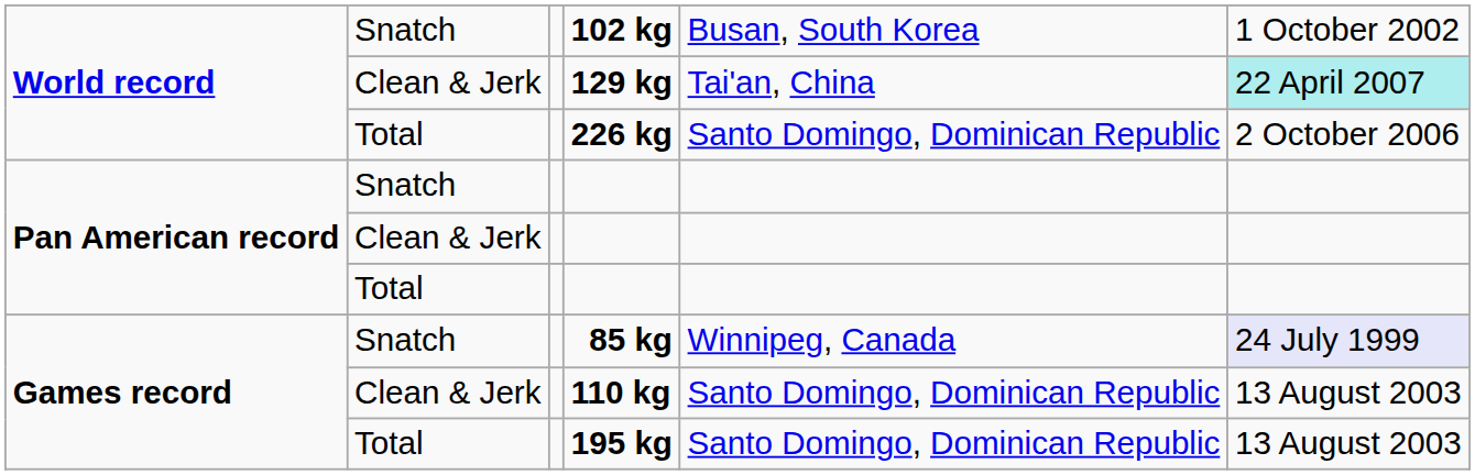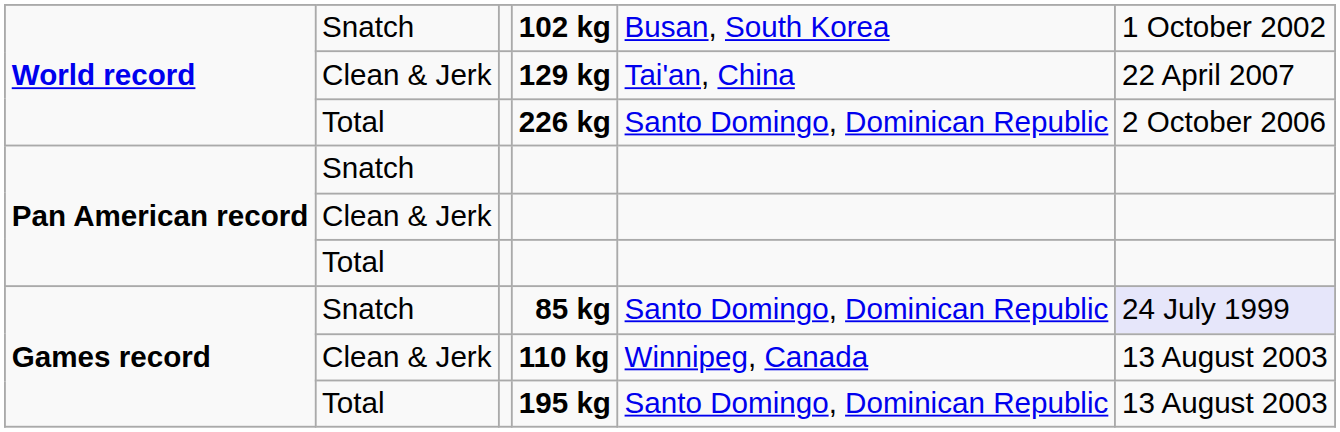129 kg | column 6: paleturquoise background -> no background
85 kg | column 5: Winnipeg, Canada -> Santo Domingo, Dominican Republic
110 kg | column 5: Santo Domingo, Dominican Republic -> Winnipeg, Canada
